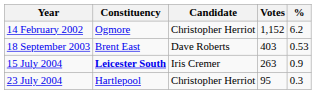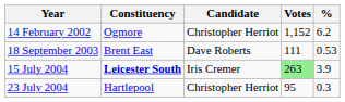18 September 2003 | Votes: 403 -> 111
15 July 2004 | Votes: no background -> lightgreen background
15 July 2004 | %: 0.9 -> 3.9
